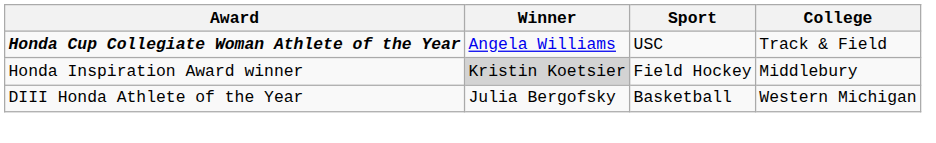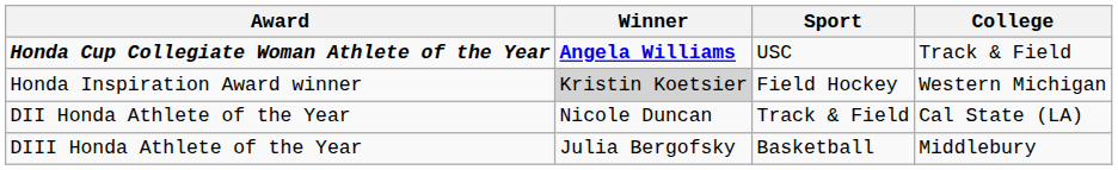Honda Cup Collegiate Woman Athlete of the Year | Winner: normal -> bold
Honda Inspiration Award winner | College: Middlebury -> Western Michigan
+ row: DII Honda Athlete of the Year | Nicole Duncan | Track & Field | Cal State (LA)
DIII Honda Athlete of the Year | College: Western Michigan -> Middlebury
